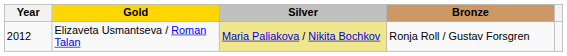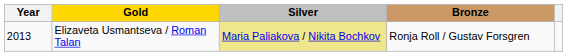Elizaveta Usmantseva / Roman Talan | Year: 2012 -> 2013
